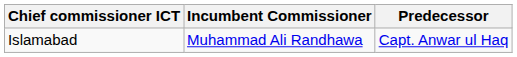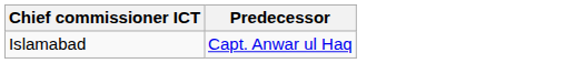- column: Incumbent Commissioner | Muhammad Ali Randhawa
